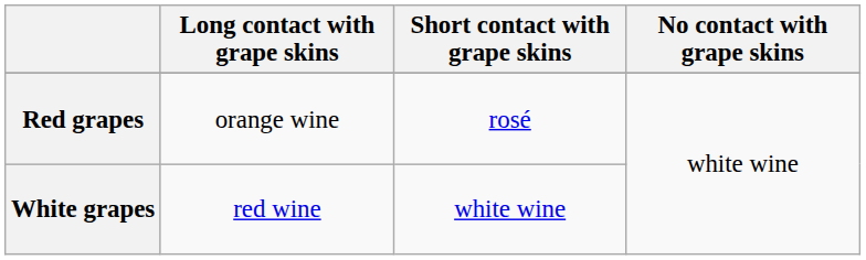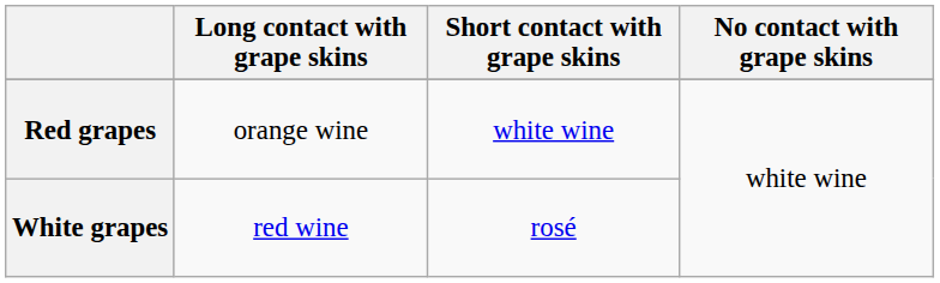Red grapes | Short contact with grape skins: rosé -> white wine
White grapes | Short contact with grape skins: white wine -> rosé
